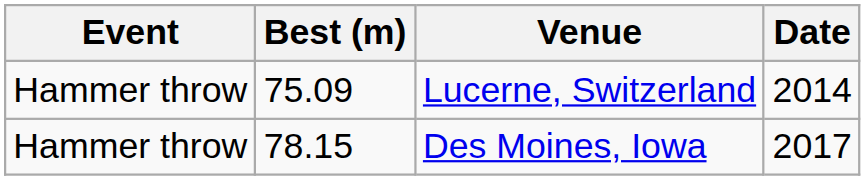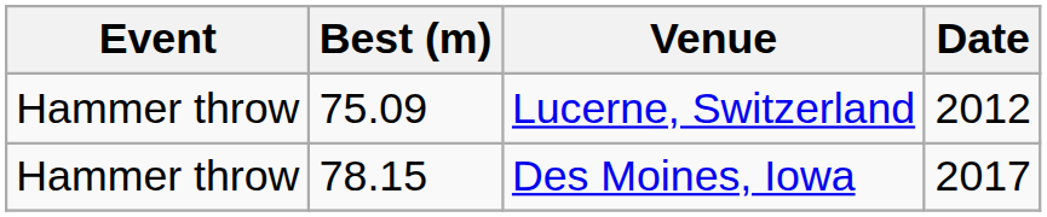Lucerne, Switzerland | Date: 2014 -> 2012
